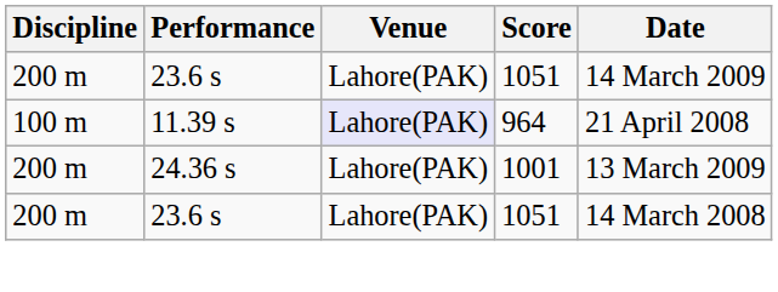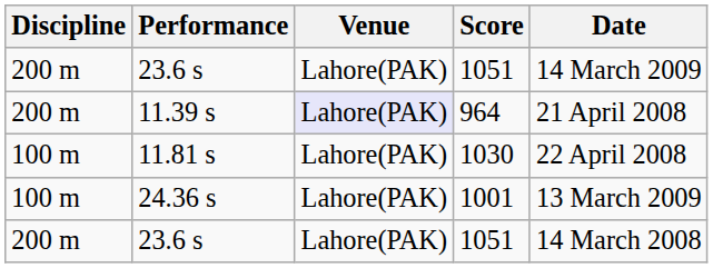11.39 s | Discipline: 100 m -> 200 m
+ row: 100 m | 11.81 s | Lahore(PAK) | 1030 | 22 April 2008
24.36 s | Discipline: 200 m -> 100 m
